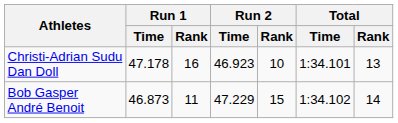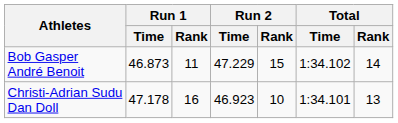rows swapped: Christi-Adrian Sudu Dan Doll <-> Bob Gasper André Benoit
